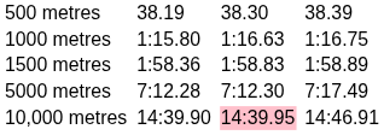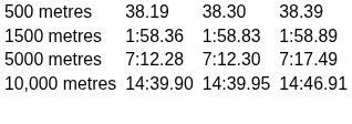- row: 1000 metres | 1:15.80 | 1:16.63 | 1:16.75
10,000 metres | column 5: pink background -> no background
